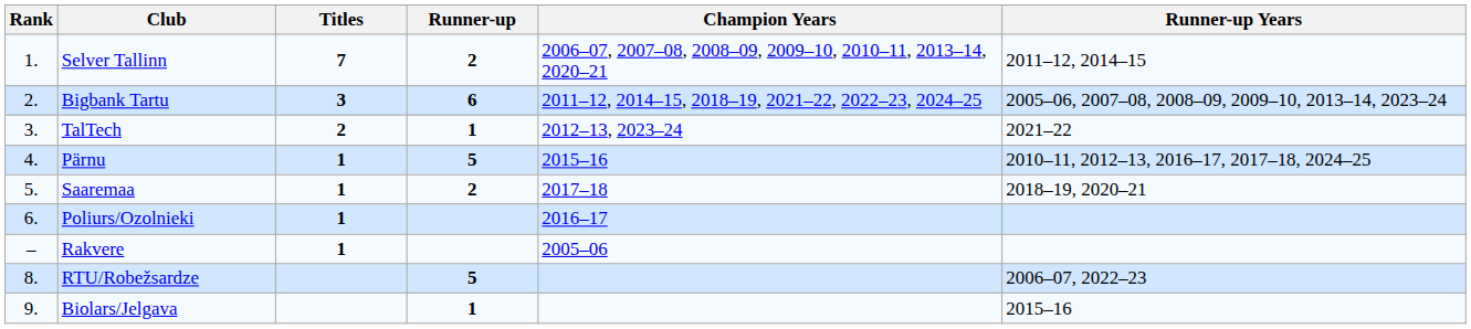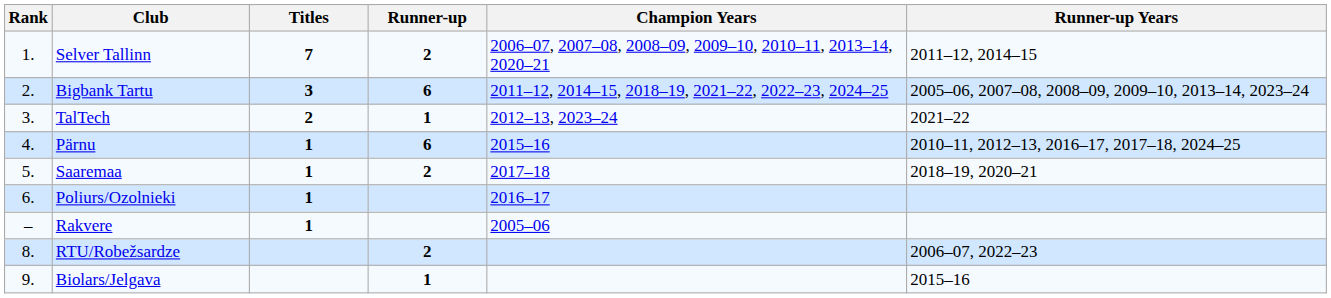Pärnu | Runner-up: 5 -> 6
RTU/Robežsardze | Runner-up: 5 -> 2
